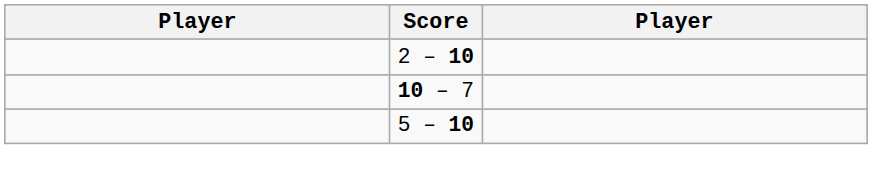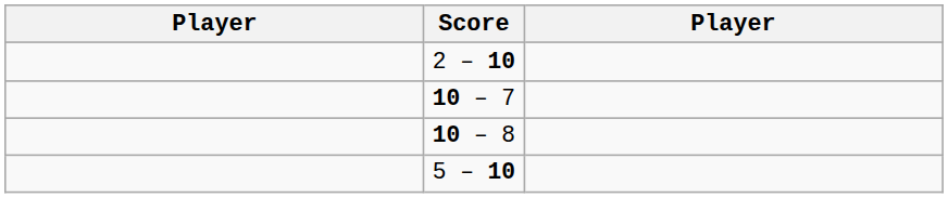+ row: 10 – 8
